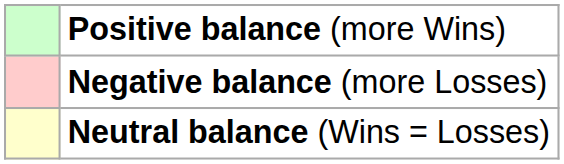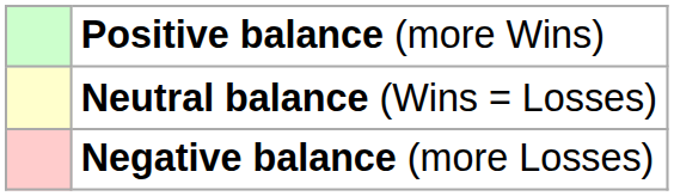rows swapped: Neutral balance (Wins = Losses) <-> Negative balance (more Losses)
